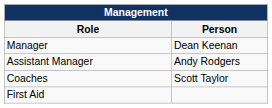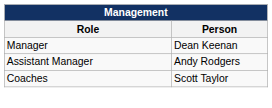- row: First Aid
